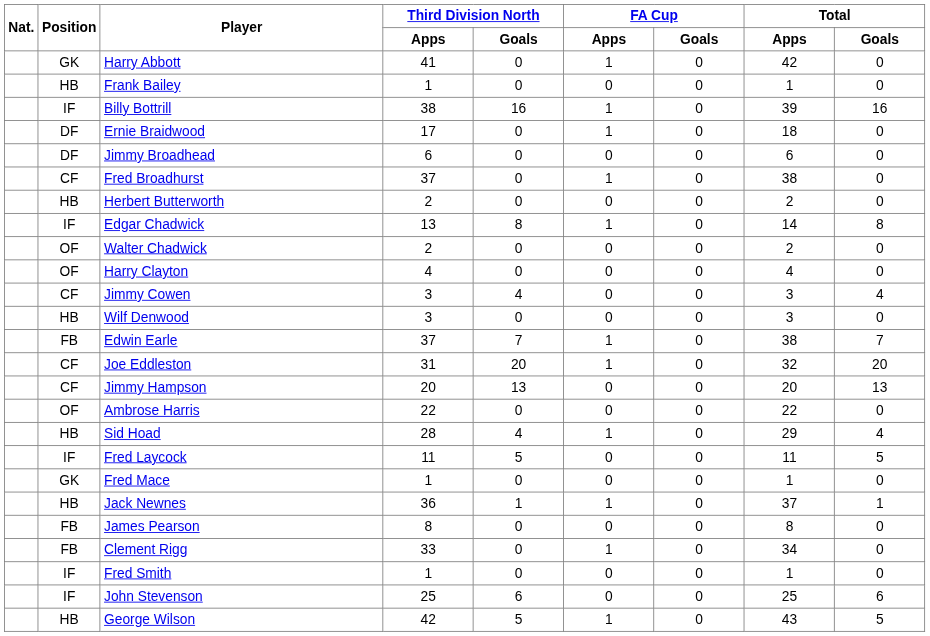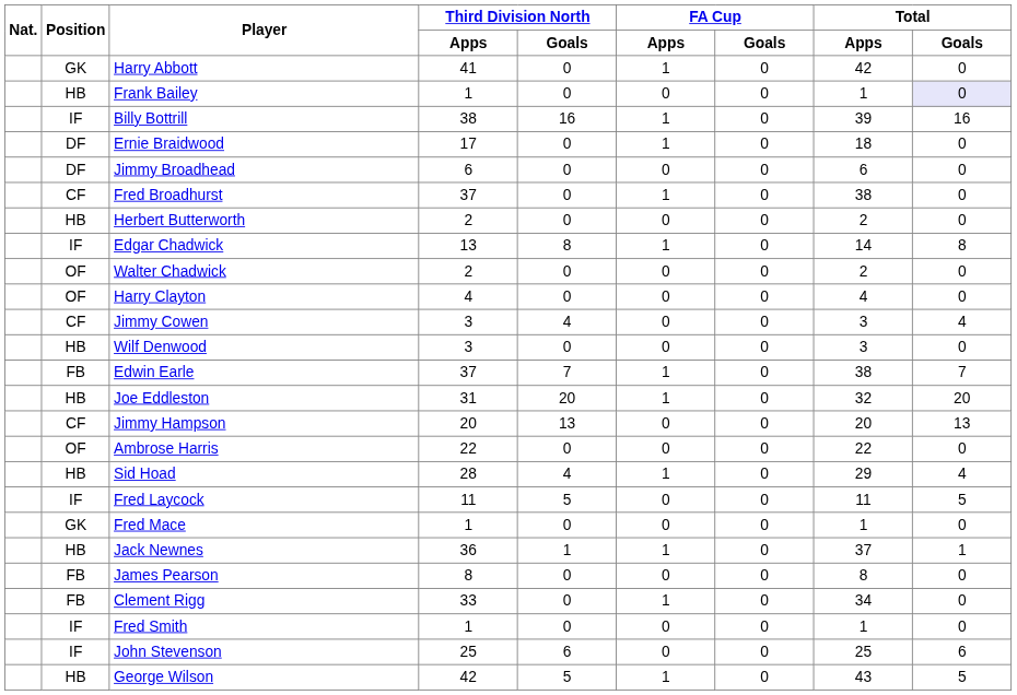Frank Bailey | Total / Goals: no background -> lavender background
Joe Eddleston | Position: CF -> HB
